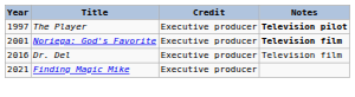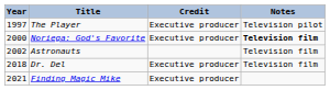The Player | Notes: bold -> normal
Noriega: God's Favorite | Year: 2001 -> 2000
+ row: 2002 | Astronauts | Television film
Dr. Del | Year: 2016 -> 2018
